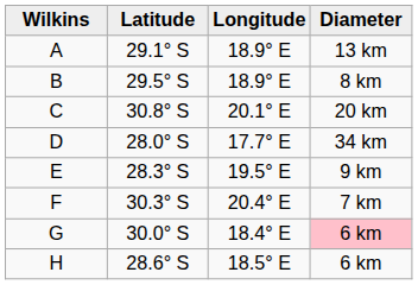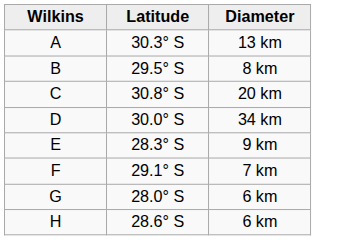- column: Longitude | 18.9° E | 18.9° E | 20.1° E | 17.7° E | 19.5° E | 20.4° E | 18.4° E | 18.5° E
A | Latitude: 29.1° S -> 30.3° S
D | Latitude: 28.0° S -> 30.0° S
F | Latitude: 30.3° S -> 29.1° S
G | Latitude: 30.0° S -> 28.0° S
G | Diameter: pink background -> no background
